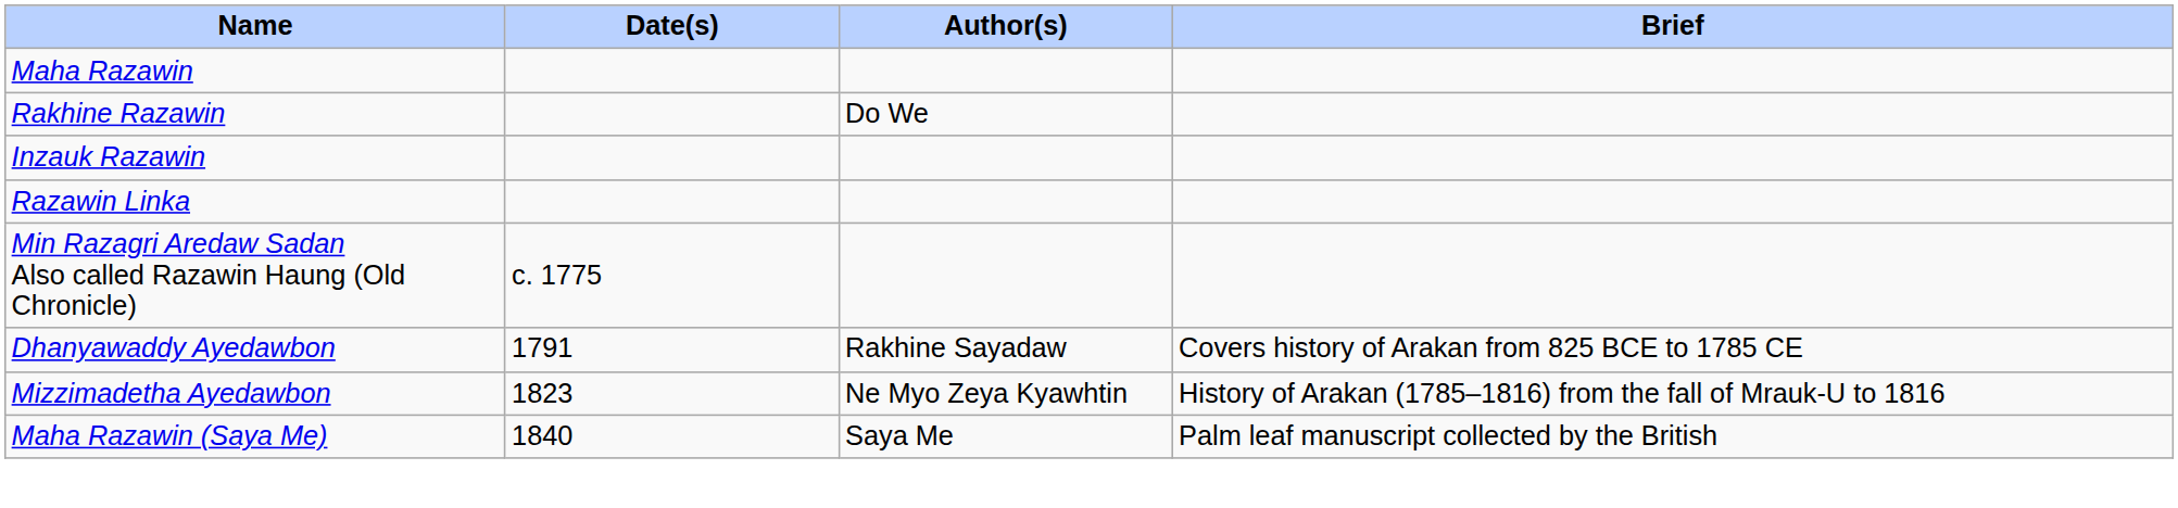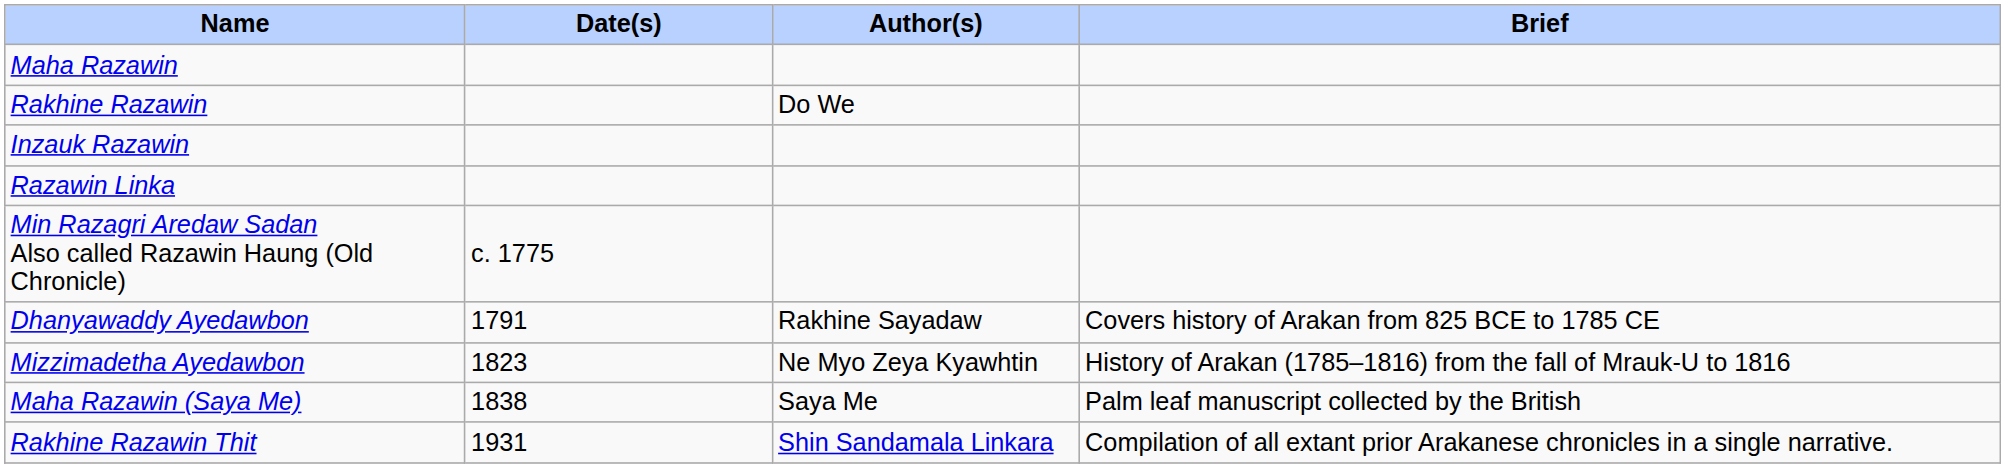Maha Razawin (Saya Me) | Date(s): 1840 -> 1838
+ row: Rakhine Razawin Thit | 1931 | Shin Sandamala Linkara | Compilation of all extant prior Arakanese chronicles in a single narrative.
